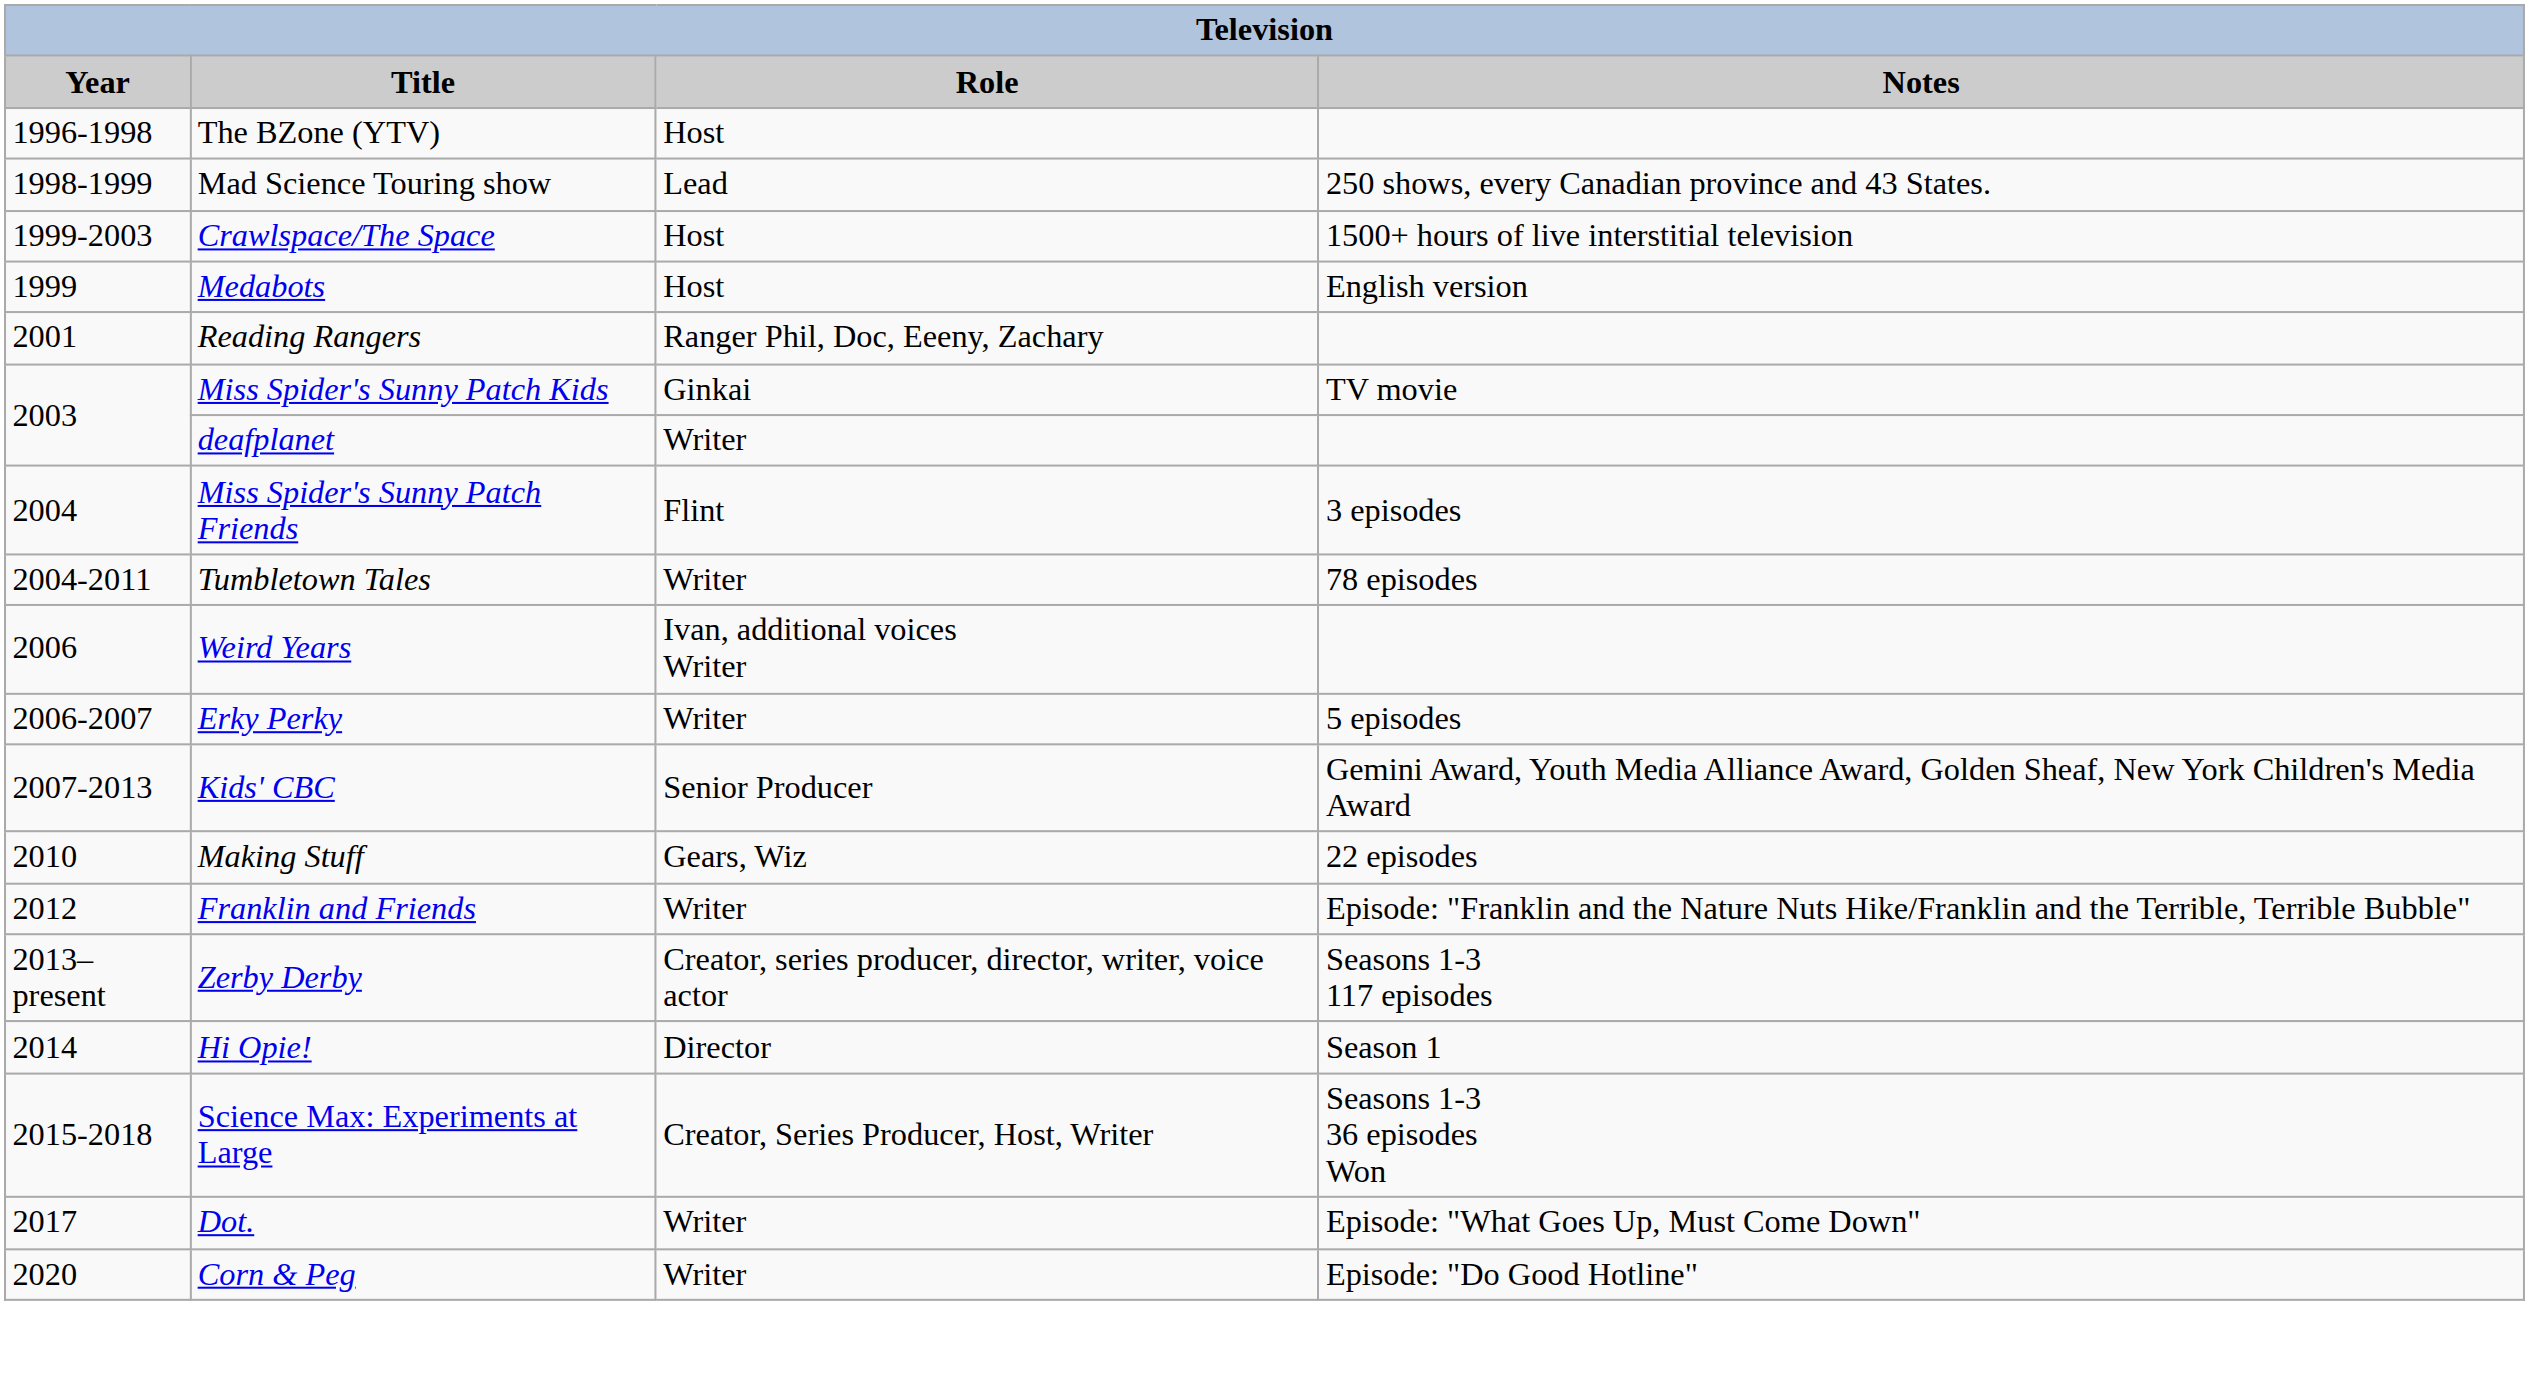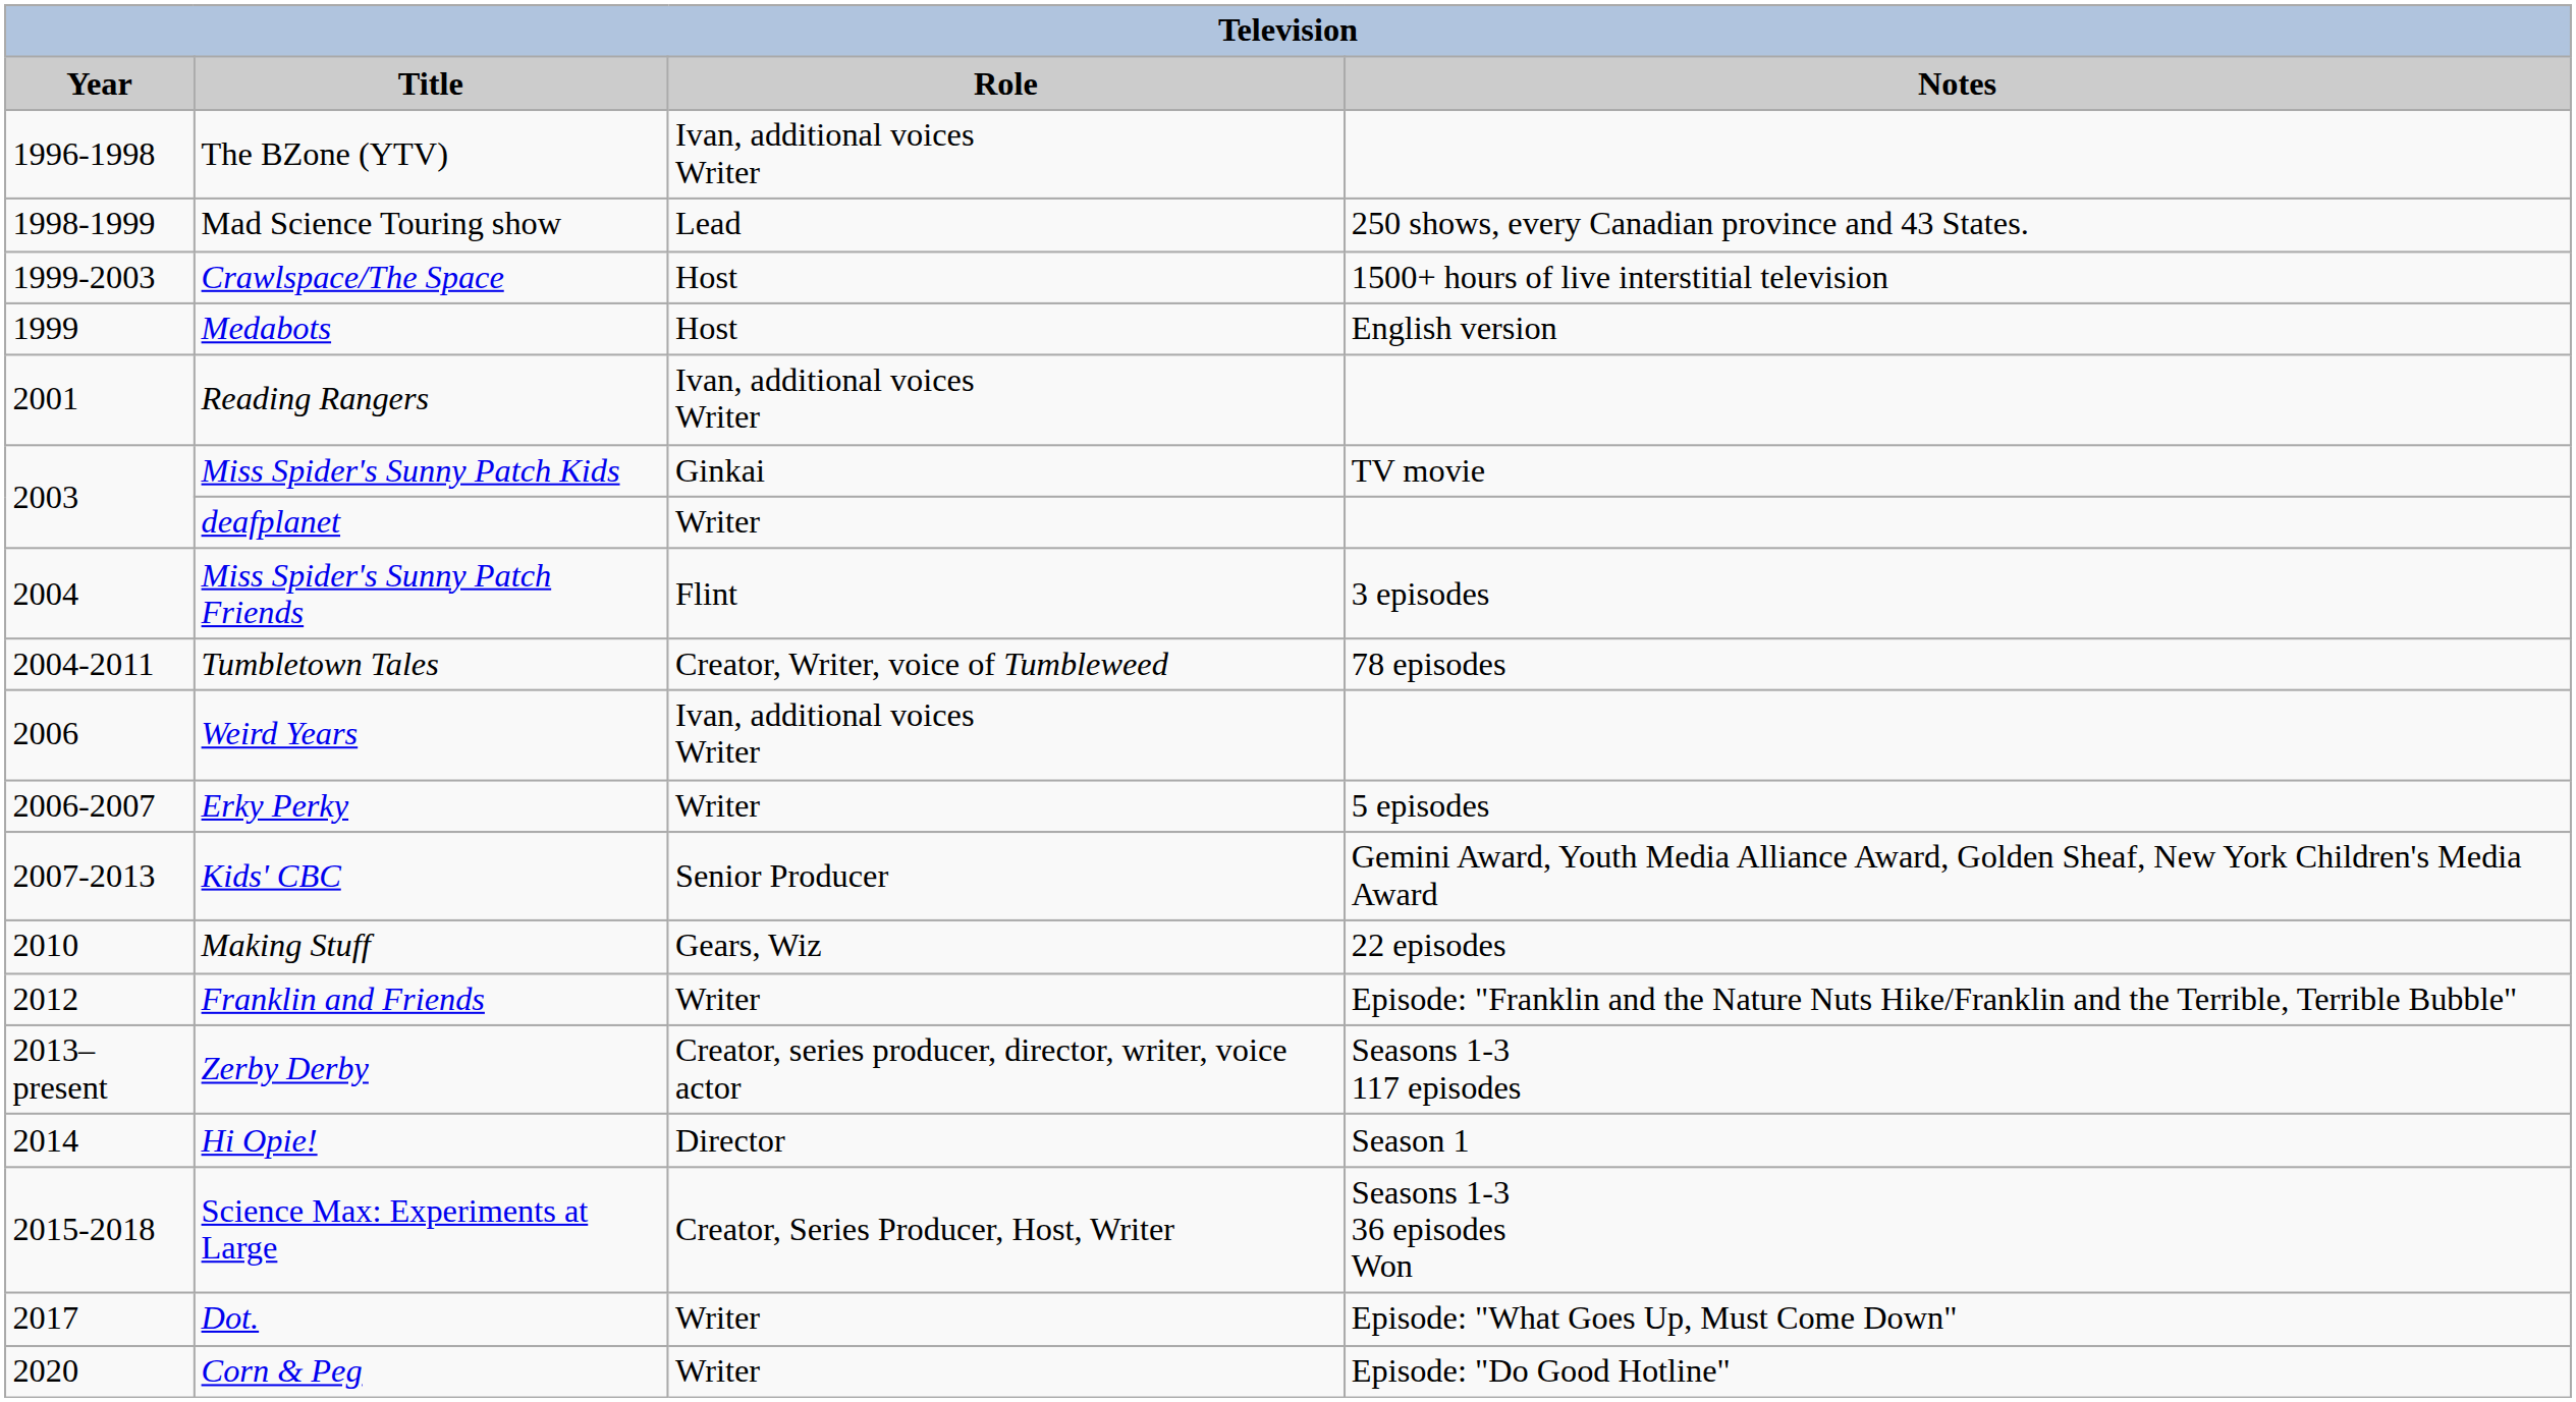The BZone (YTV) | Role: Host -> Ivan, additional voices Writer
Reading Rangers | Role: Ranger Phil, Doc, Eeeny, Zachary -> Ivan, additional voices Writer
Tumbletown Tales | Role: Writer -> Creator, Writer, voice of Tumbleweed
